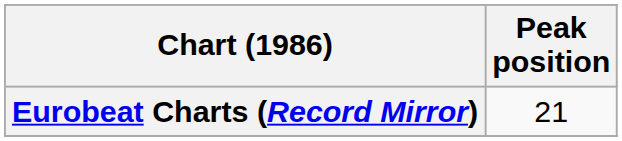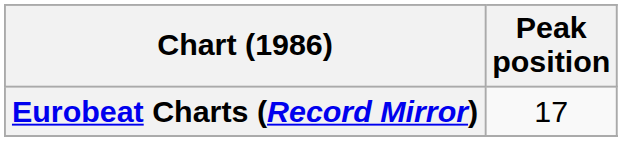Eurobeat Charts (Record Mirror) | Peak position: 21 -> 17
